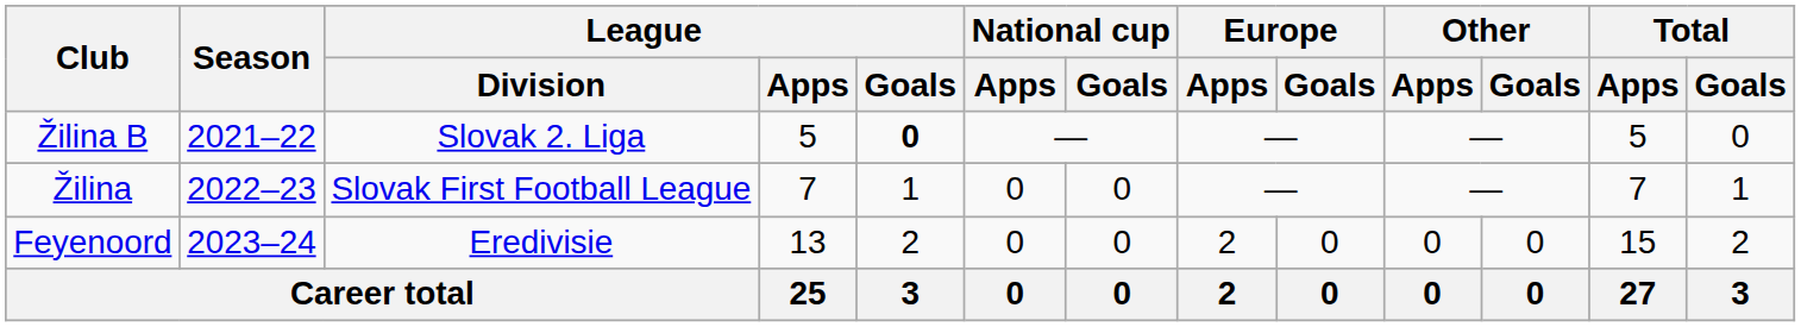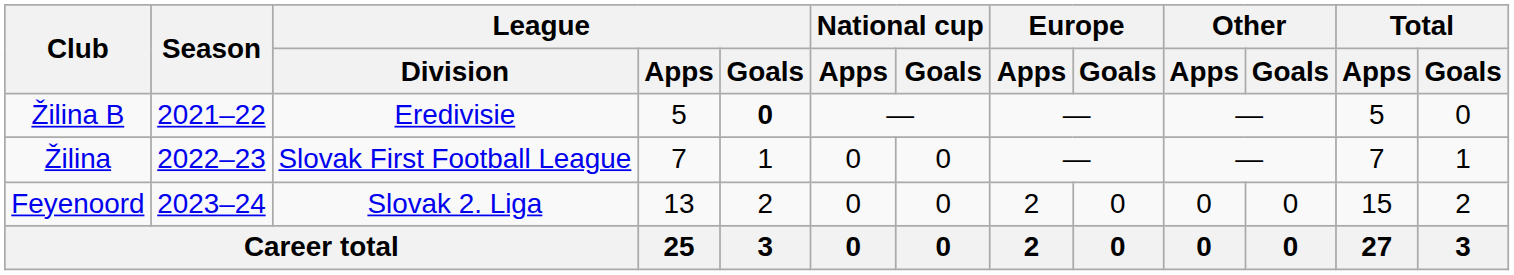Žilina B | League / Division: Slovak 2. Liga -> Eredivisie
Feyenoord | League / Division: Eredivisie -> Slovak 2. Liga
